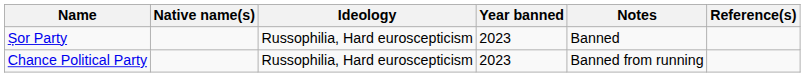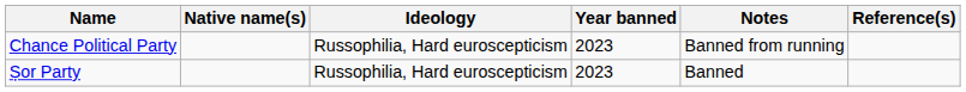rows swapped: Șor Party <-> Chance Political Party
